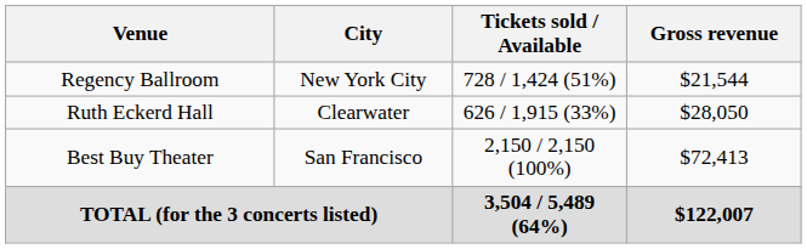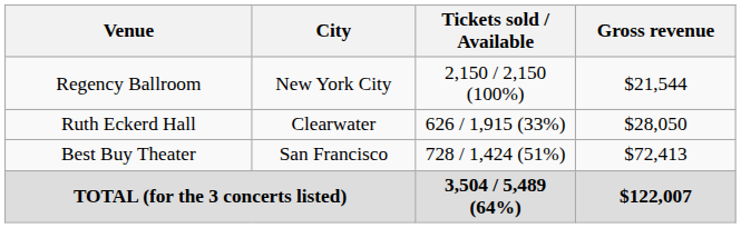Regency Ballroom | Tickets sold / Available: 728 / 1,424 (51%) -> 2,150 / 2,150 (100%)
Best Buy Theater | Tickets sold / Available: 2,150 / 2,150 (100%) -> 728 / 1,424 (51%)
